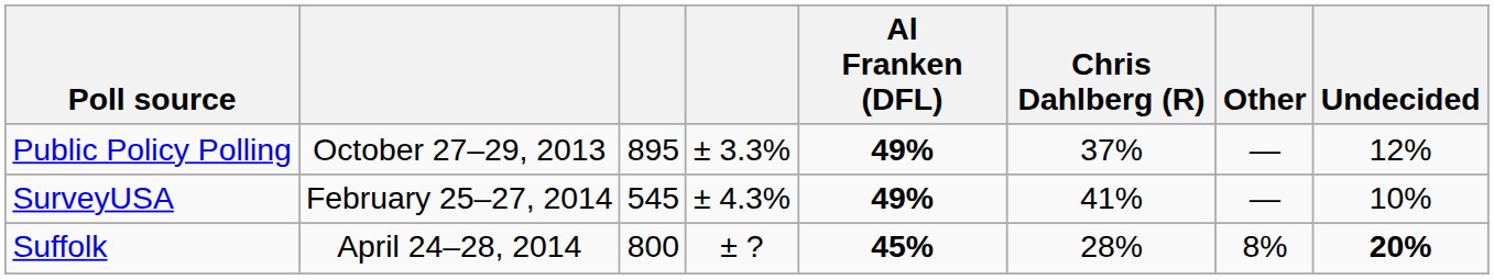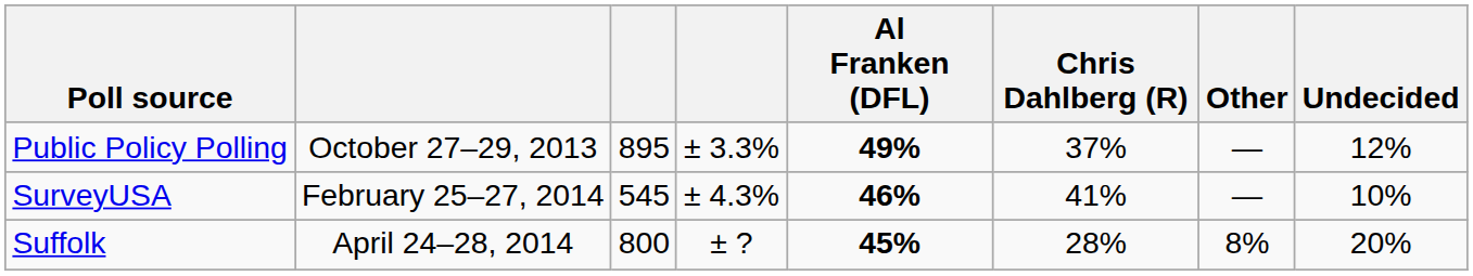SurveyUSA | Al Franken (DFL): 49% -> 46%
Suffolk | Undecided: bold -> normal
